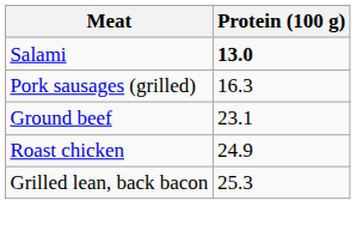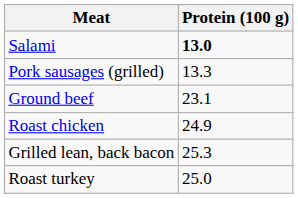Pork sausages (grilled) | Protein (100 g): 16.3 -> 13.3
+ row: Roast turkey | 25.0
